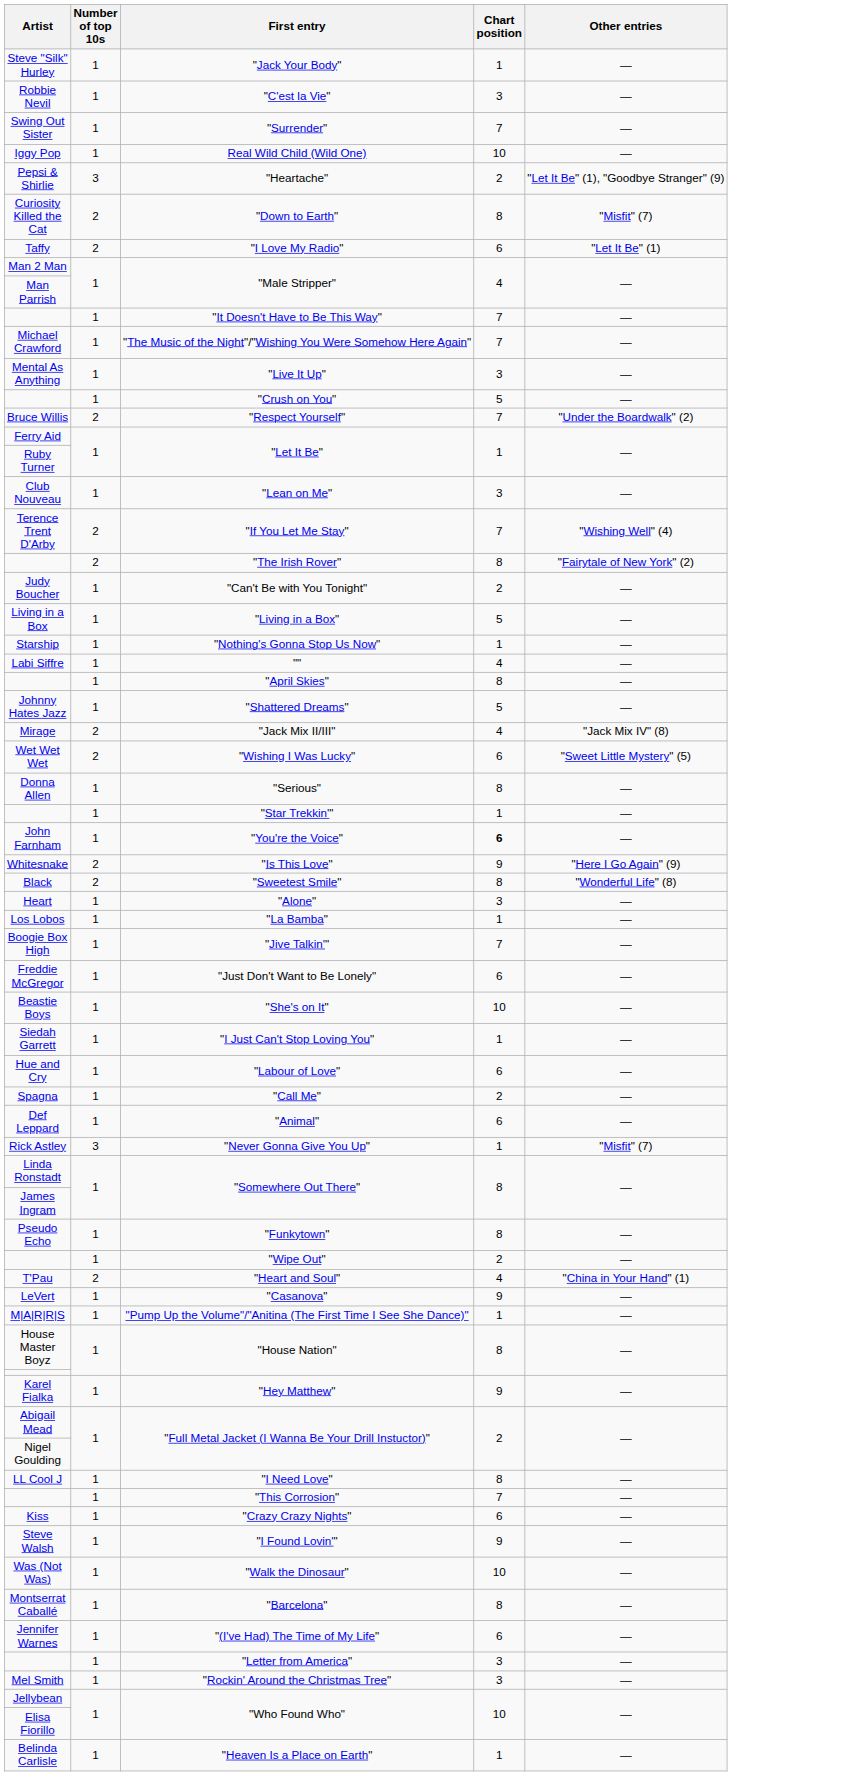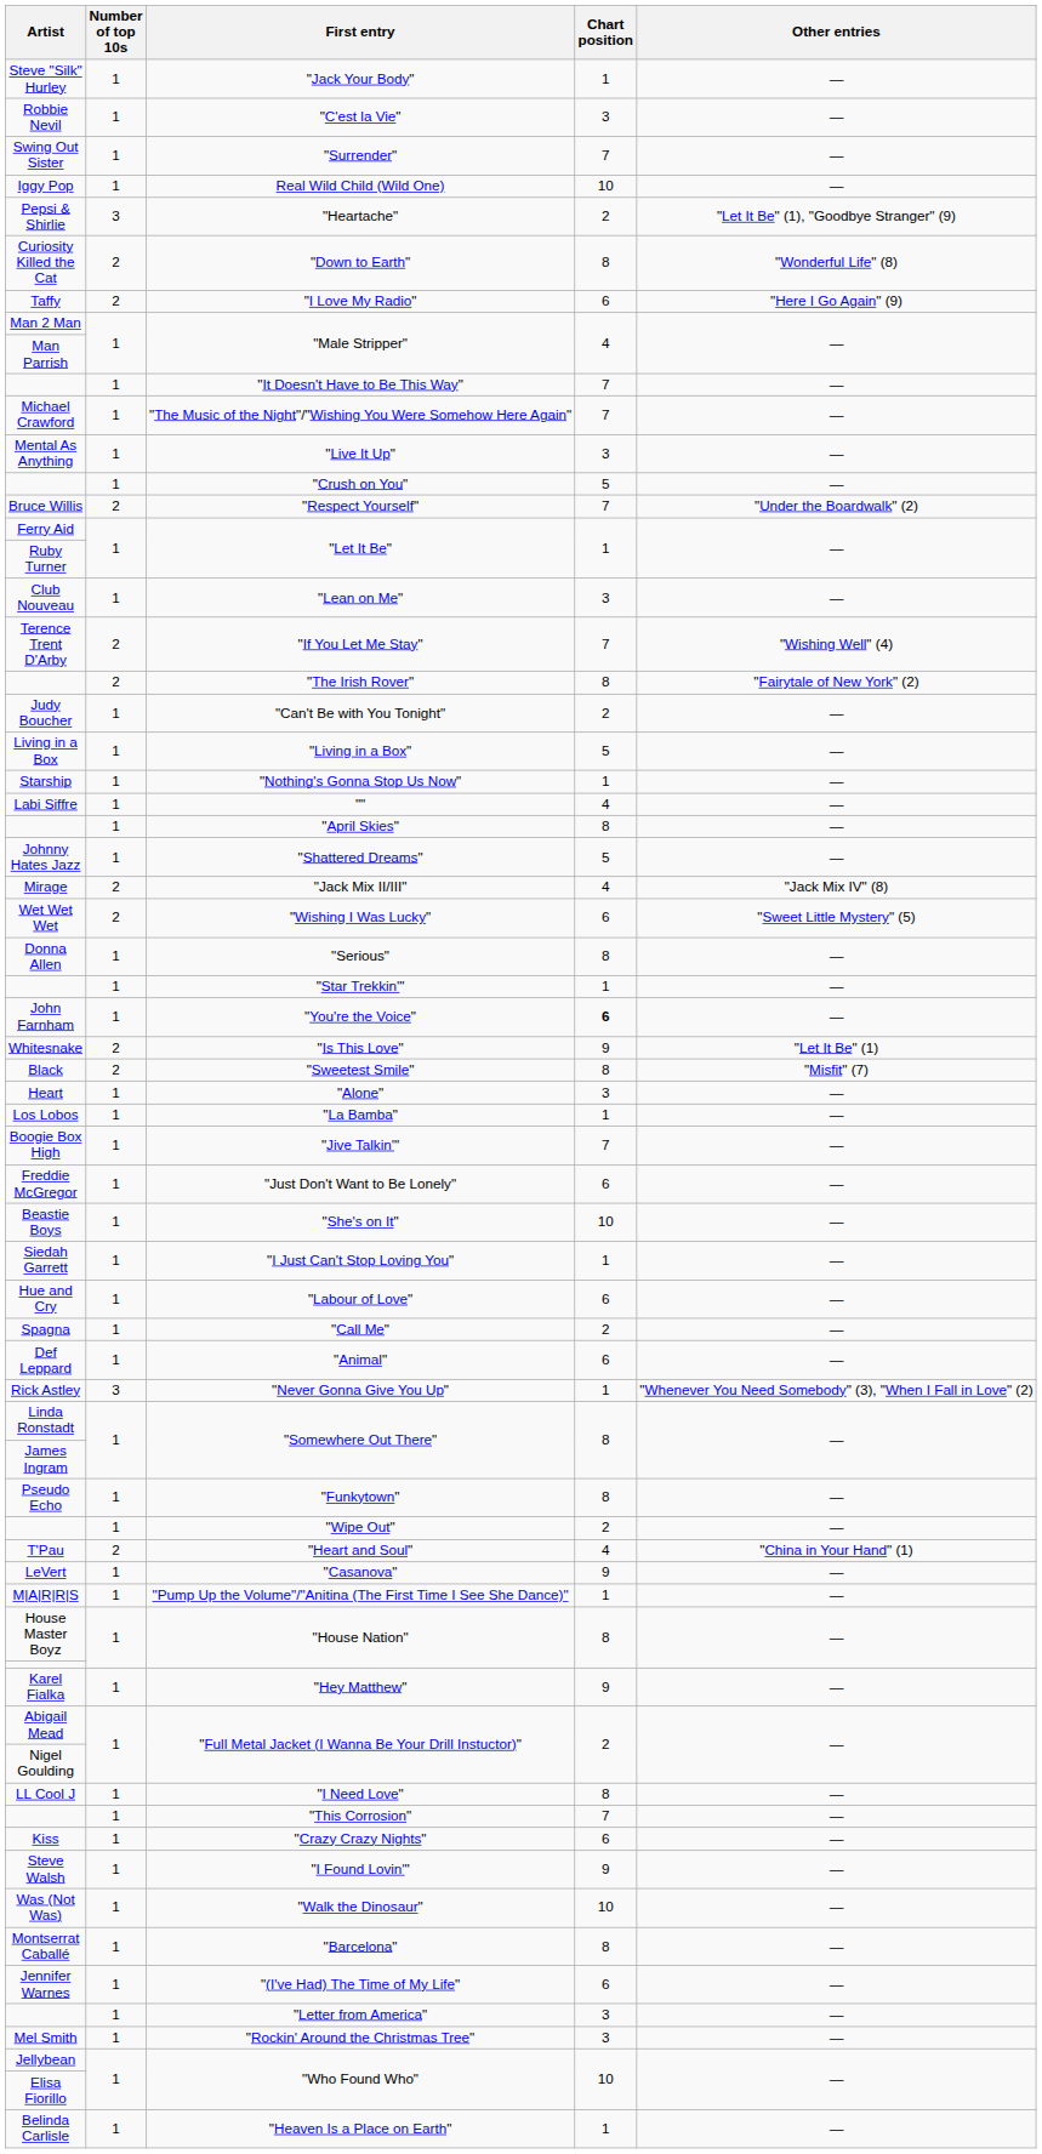"Down to Earth" | Other entries: "Misfit" (7) -> "Wonderful Life" (8)
"I Love My Radio" | Other entries: "Let It Be" (1) -> "Here I Go Again" (9)
"Is This Love" | Other entries: "Here I Go Again" (9) -> "Let It Be" (1)
"Sweetest Smile" | Other entries: "Wonderful Life" (8) -> "Misfit" (7)
"Never Gonna Give You Up" | Other entries: "Misfit" (7) -> "Whenever You Need Somebody" (3), "When I Fall in Love" (2)
